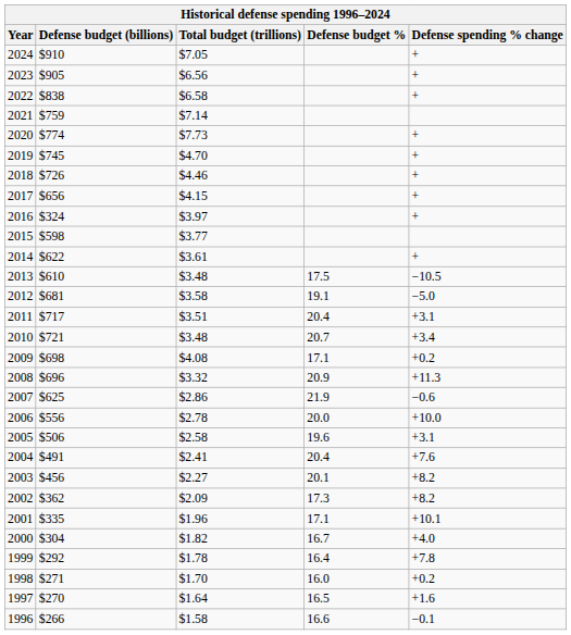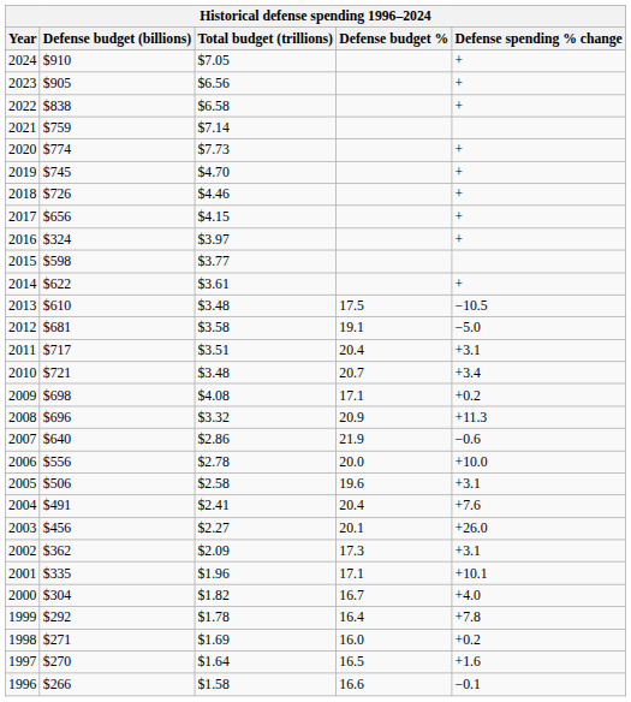2007 | Defense budget (billions): $625 -> $640
2003 | Defense spending % change: +8.2 -> +26.0
2002 | Defense spending % change: +8.2 -> +3.1
1998 | Total budget (trillions): $1.70 -> $1.69
